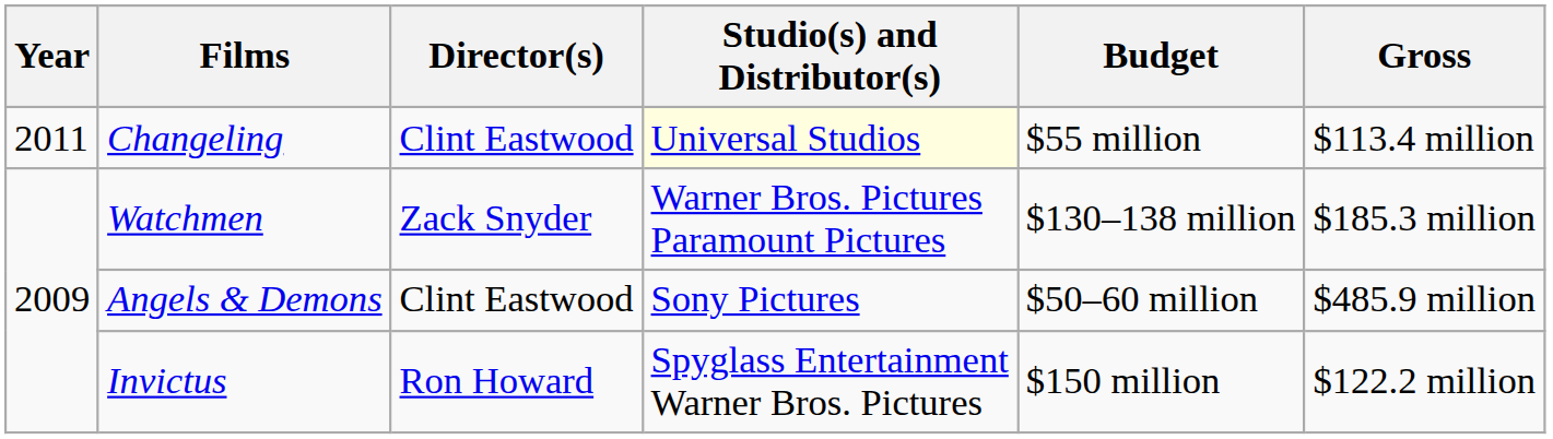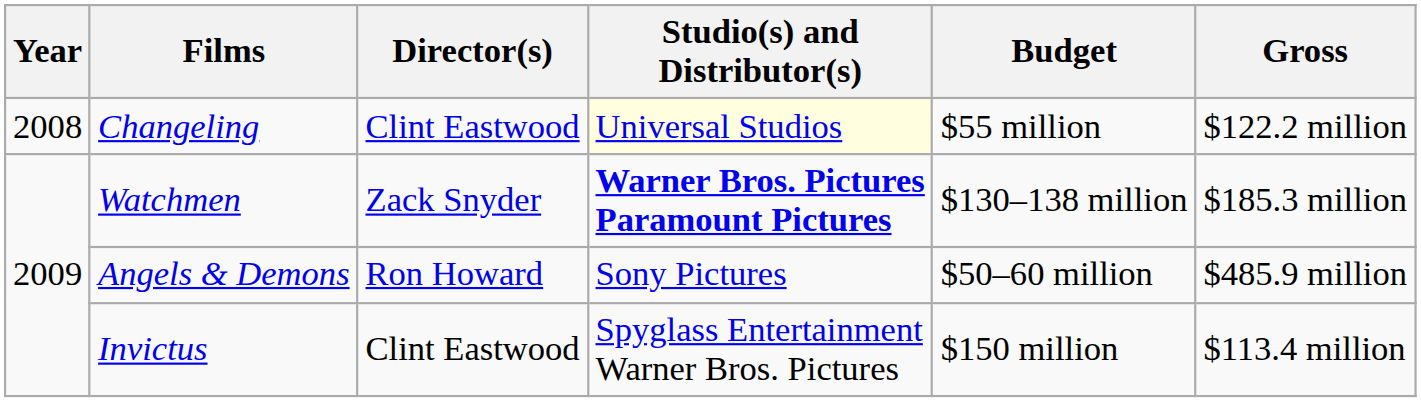Changeling | Year: 2011 -> 2008
Changeling | Gross: $113.4 million -> $122.2 million
Watchmen | Studio(s) and Distributor(s): normal -> bold
Angels & Demons | Director(s): Clint Eastwood -> Ron Howard
Invictus | Director(s): Ron Howard -> Clint Eastwood
Invictus | Gross: $122.2 million -> $113.4 million
